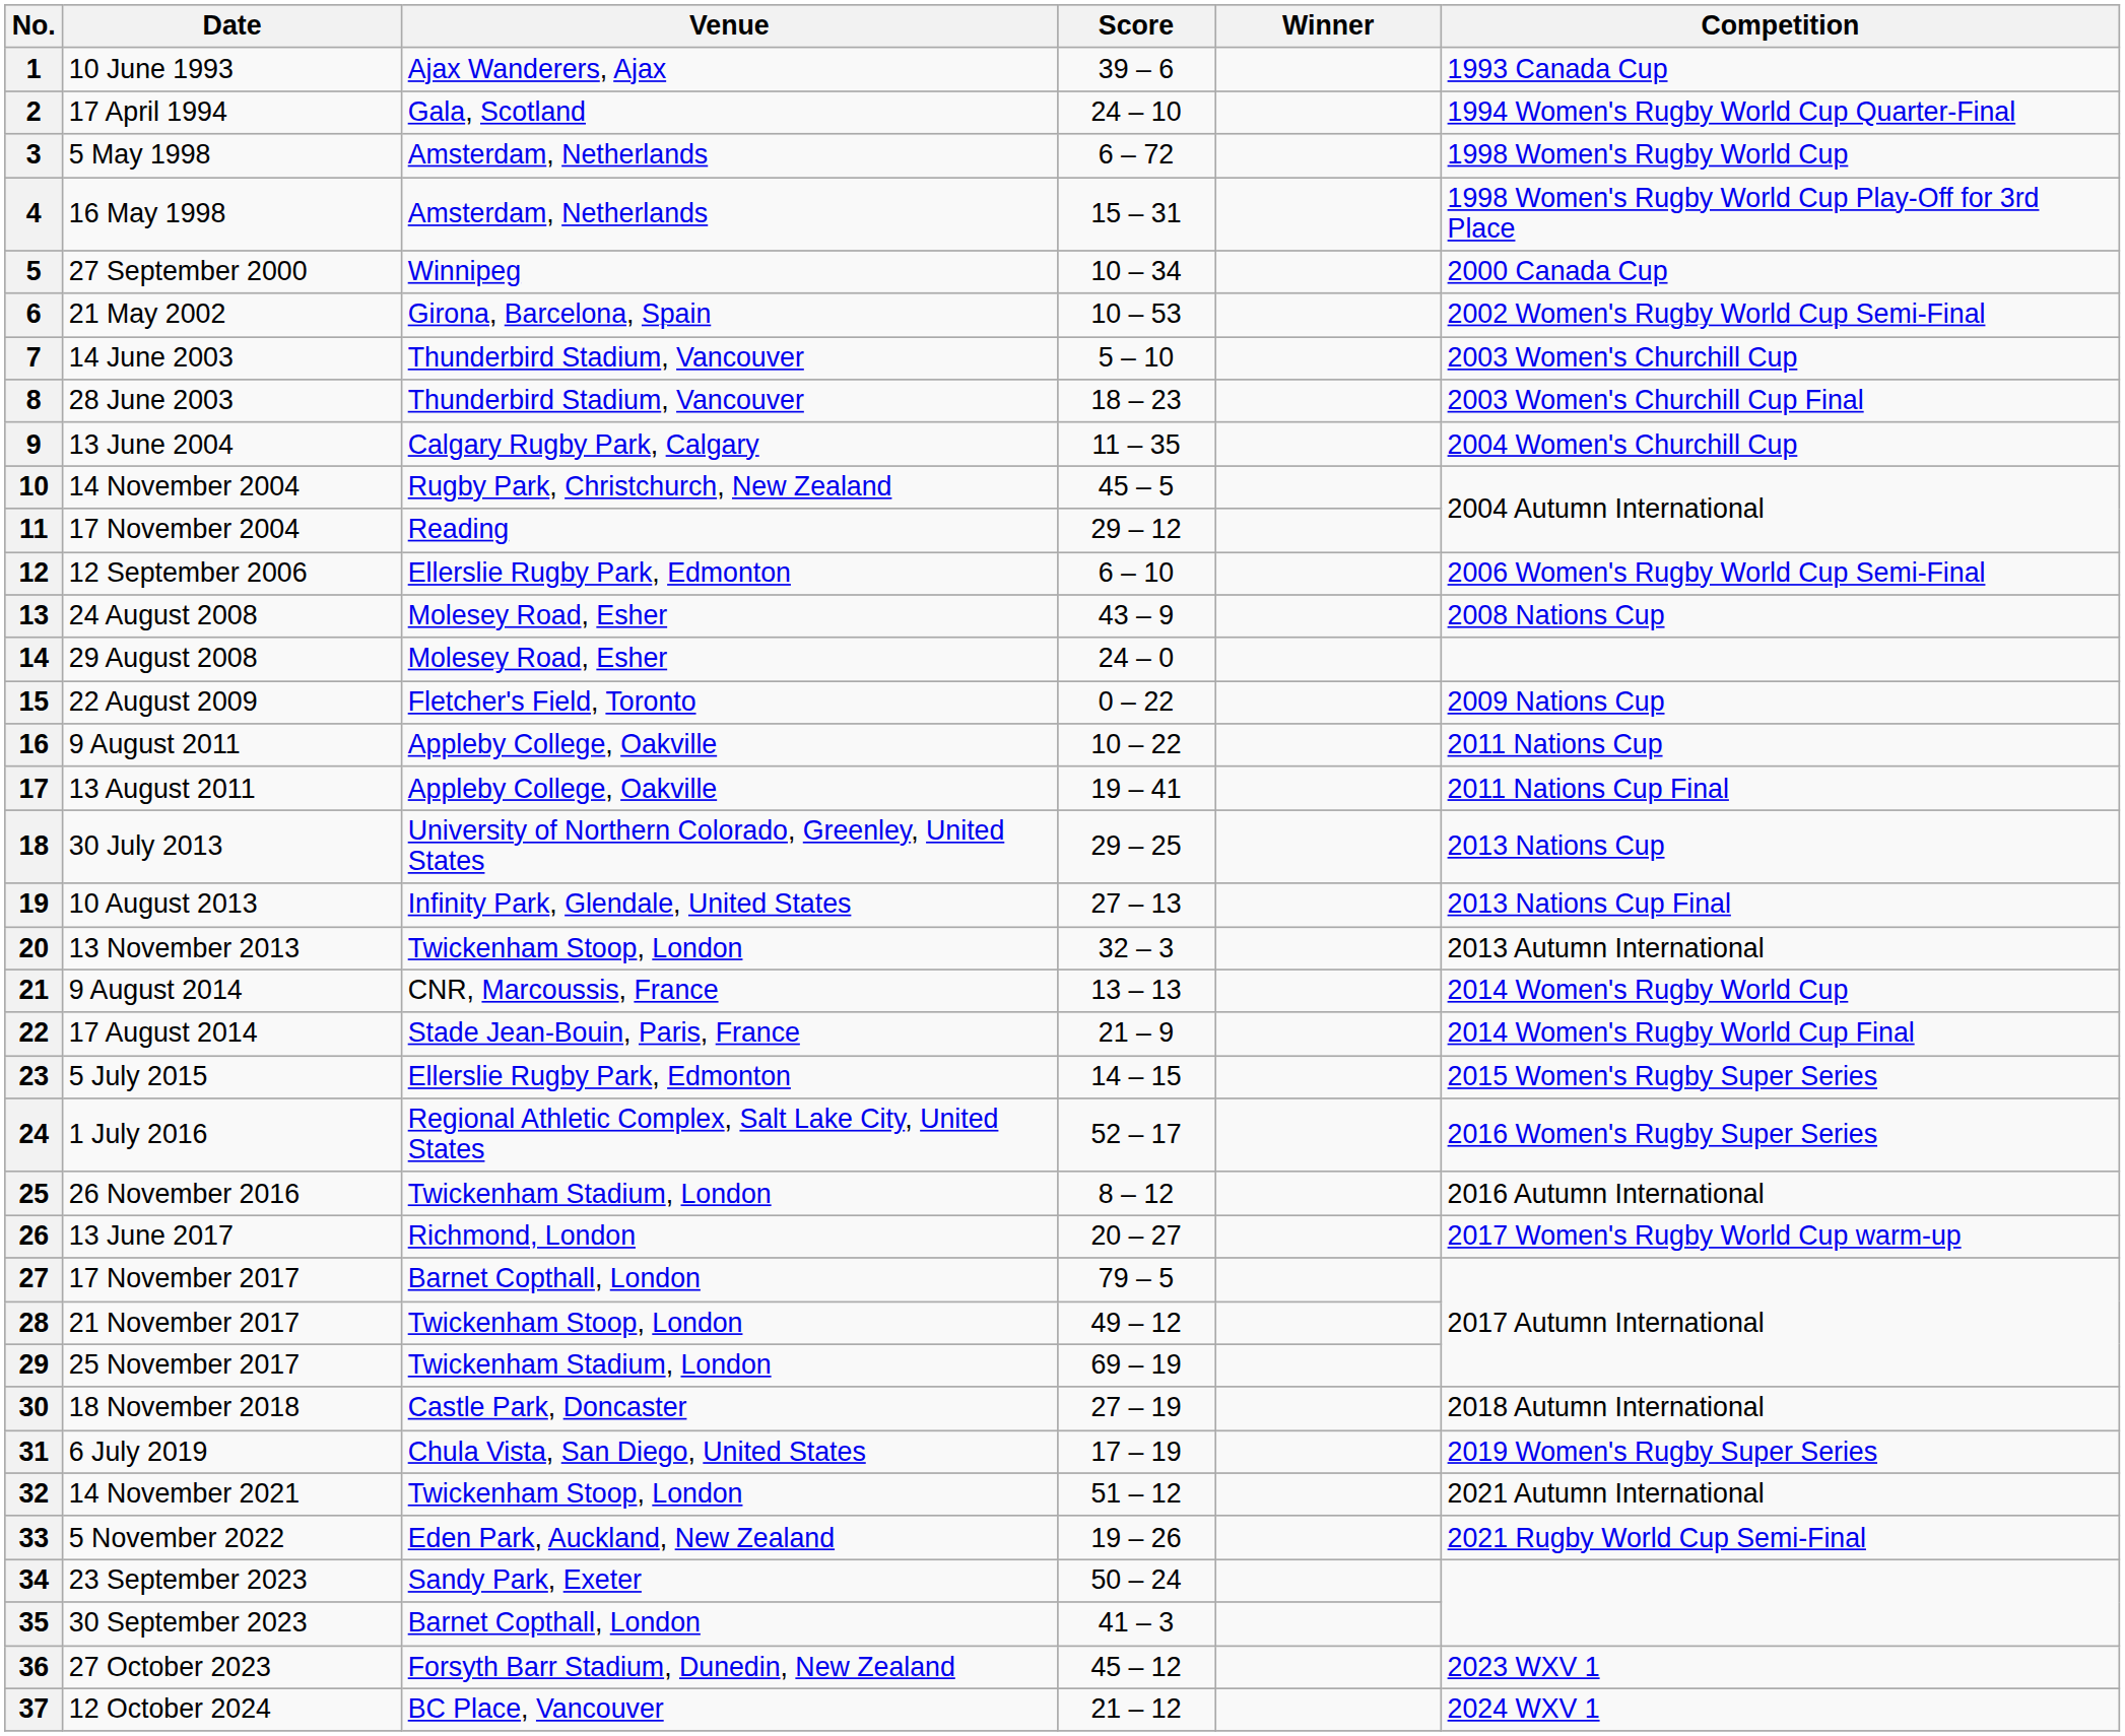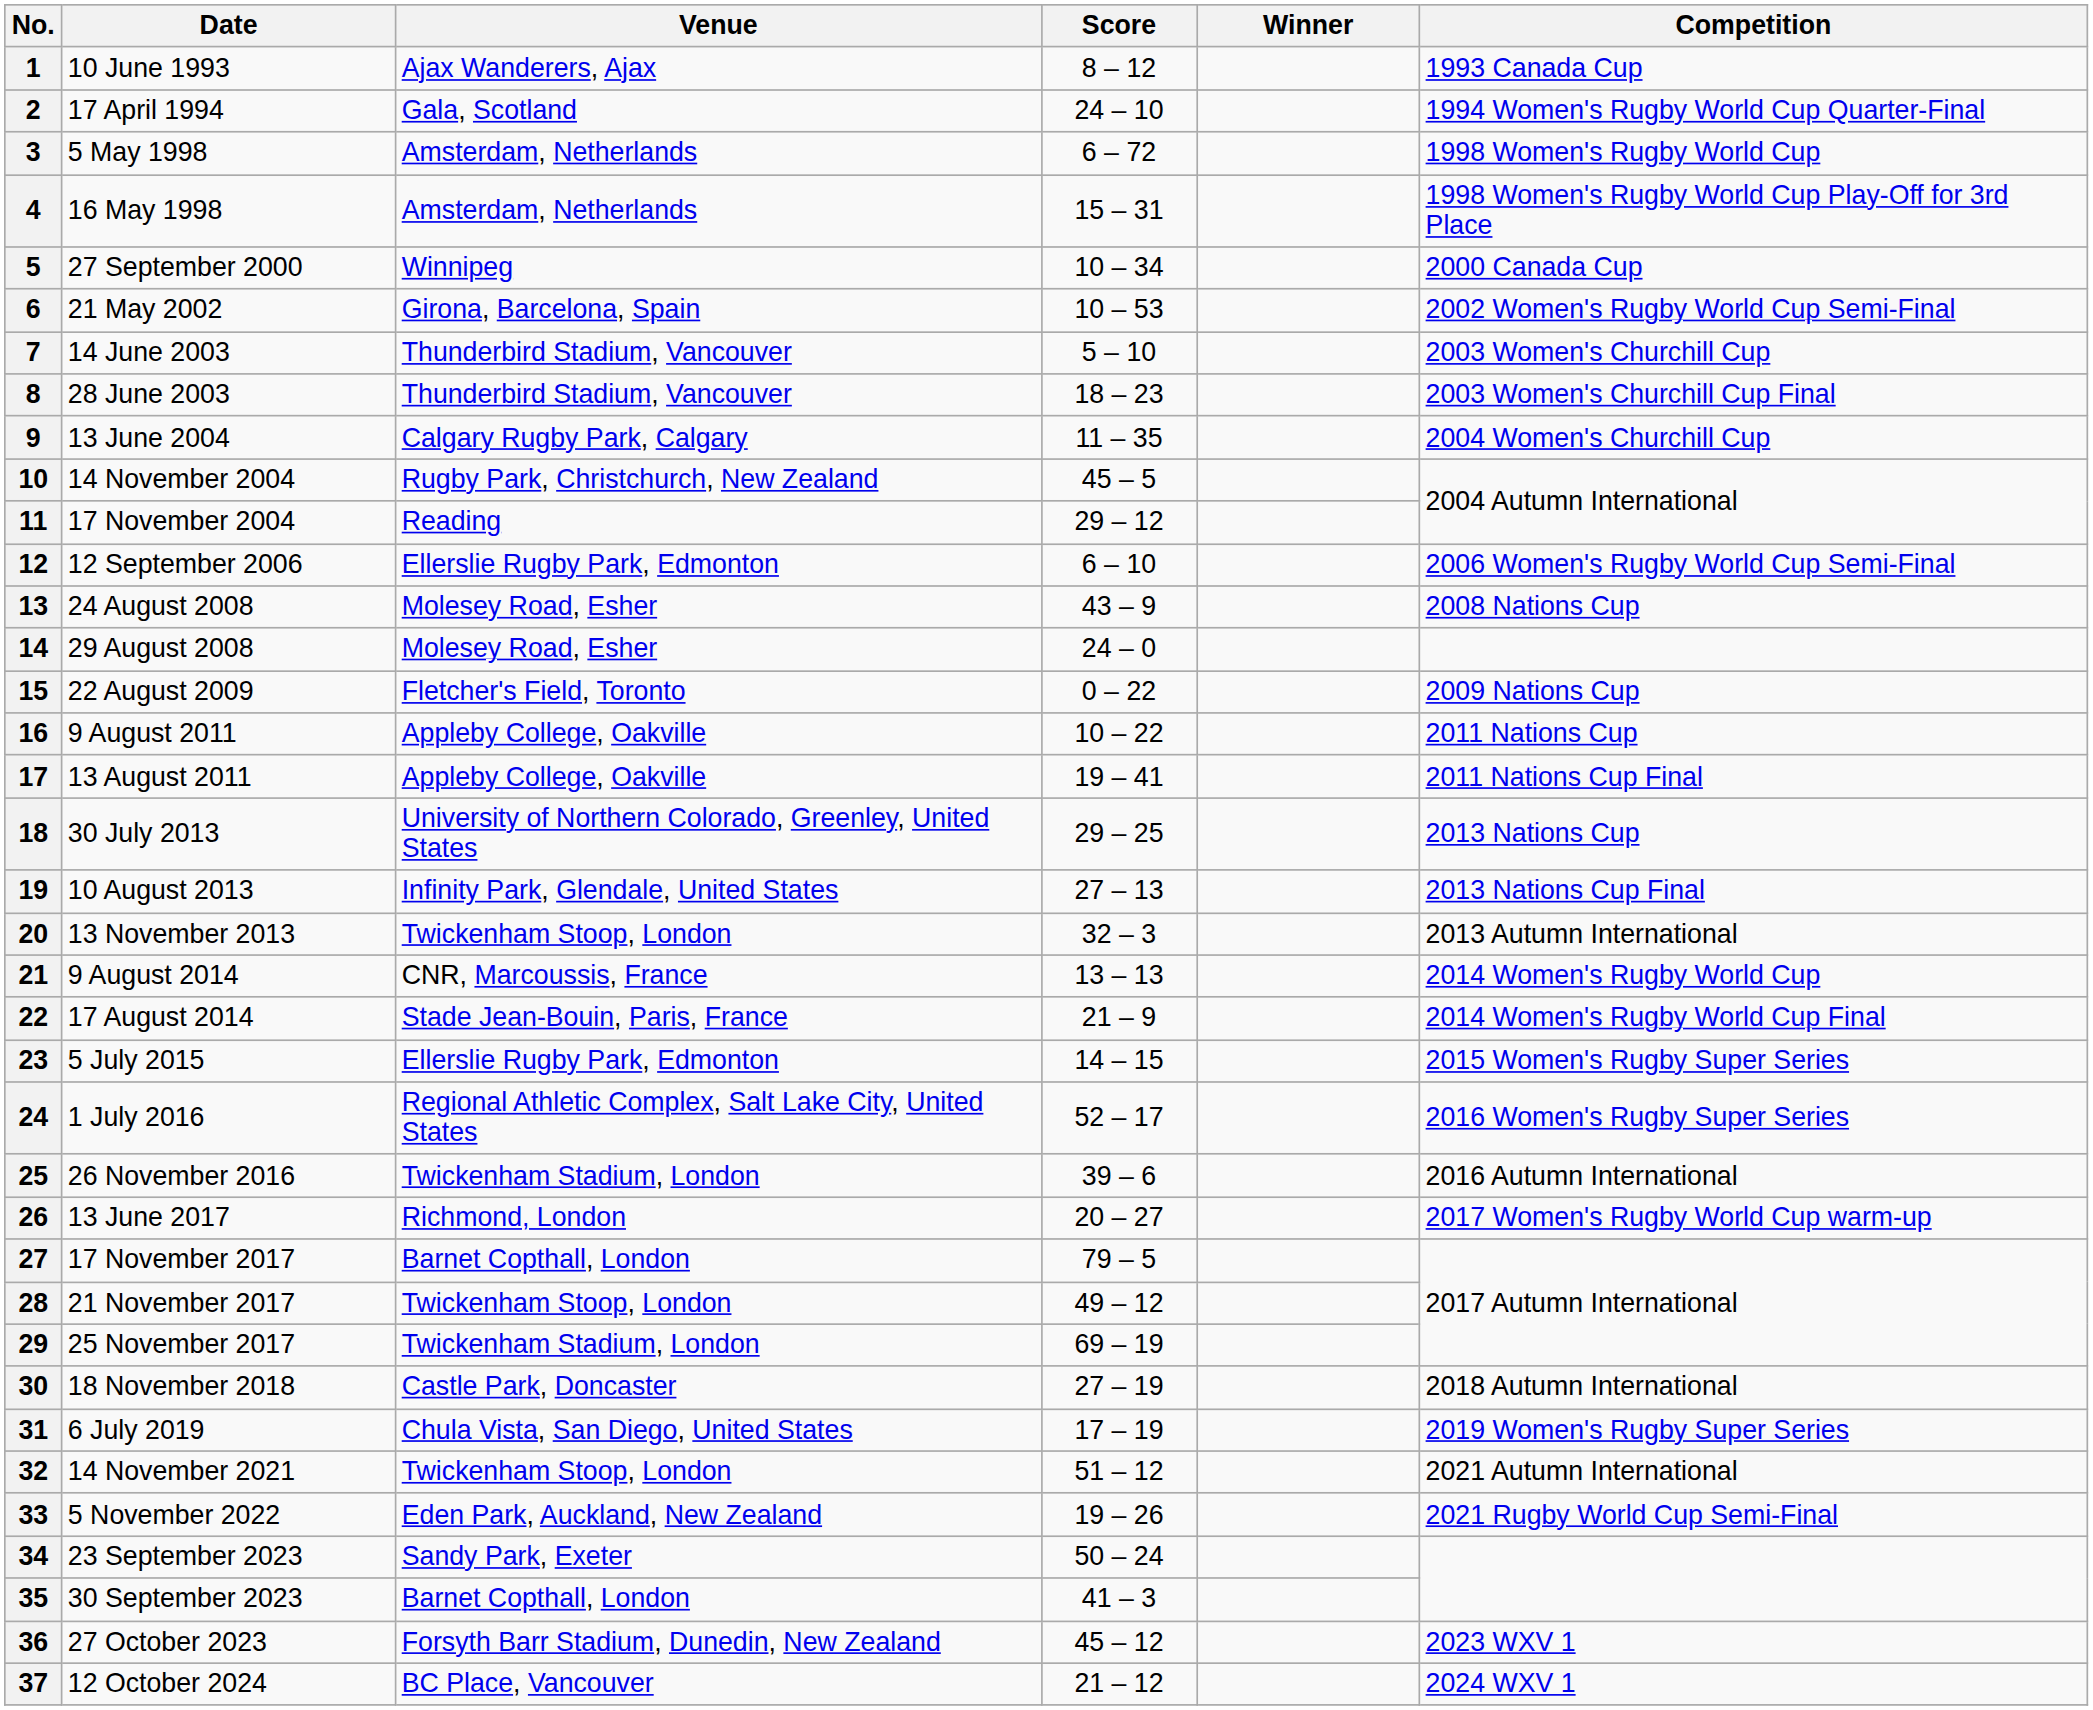1 | Score: 39 – 6 -> 8 – 12
25 | Score: 8 – 12 -> 39 – 6
